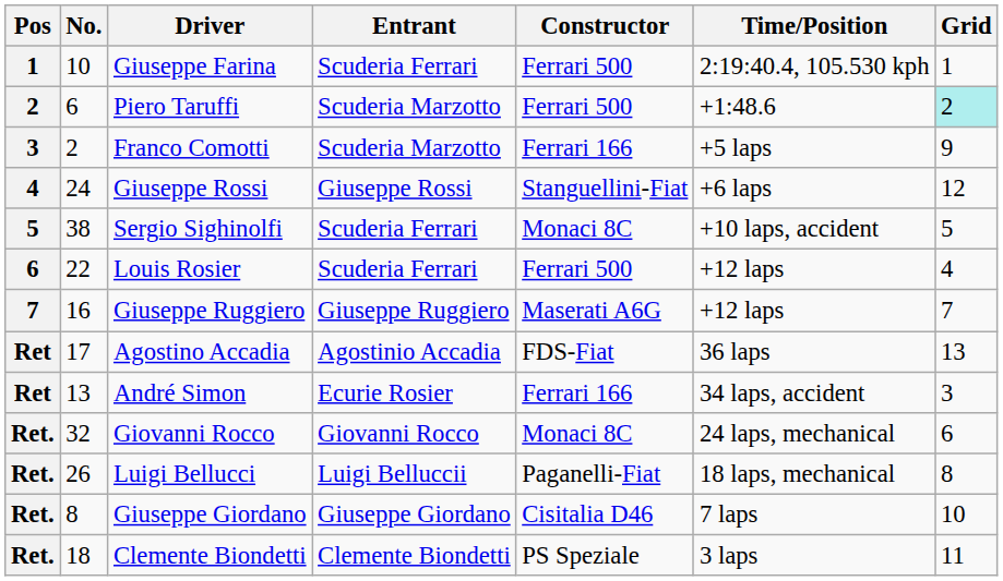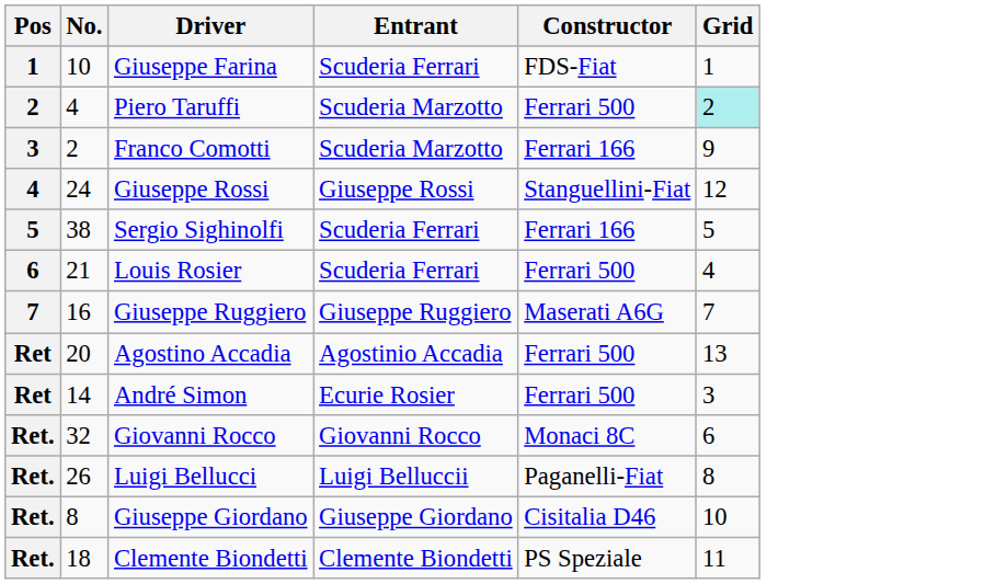- column: Time/Position | 2:19:40.4, 105.530 kph | +1:48.6 | +5 laps | +6 laps | +10 laps, accident | +12 laps | +12 laps | 36 laps | 34 laps, accident | 24 laps, mechanical | 18 laps, mechanical | 7 laps | 3 laps
Giuseppe Farina | Constructor: Ferrari 500 -> FDS-Fiat
Piero Taruffi | No.: 6 -> 4
Sergio Sighinolfi | Constructor: Monaci 8C -> Ferrari 166
Louis Rosier | No.: 22 -> 21
Agostino Accadia | No.: 17 -> 20
Agostino Accadia | Constructor: FDS-Fiat -> Ferrari 500
André Simon | No.: 13 -> 14
André Simon | Constructor: Ferrari 166 -> Ferrari 500
